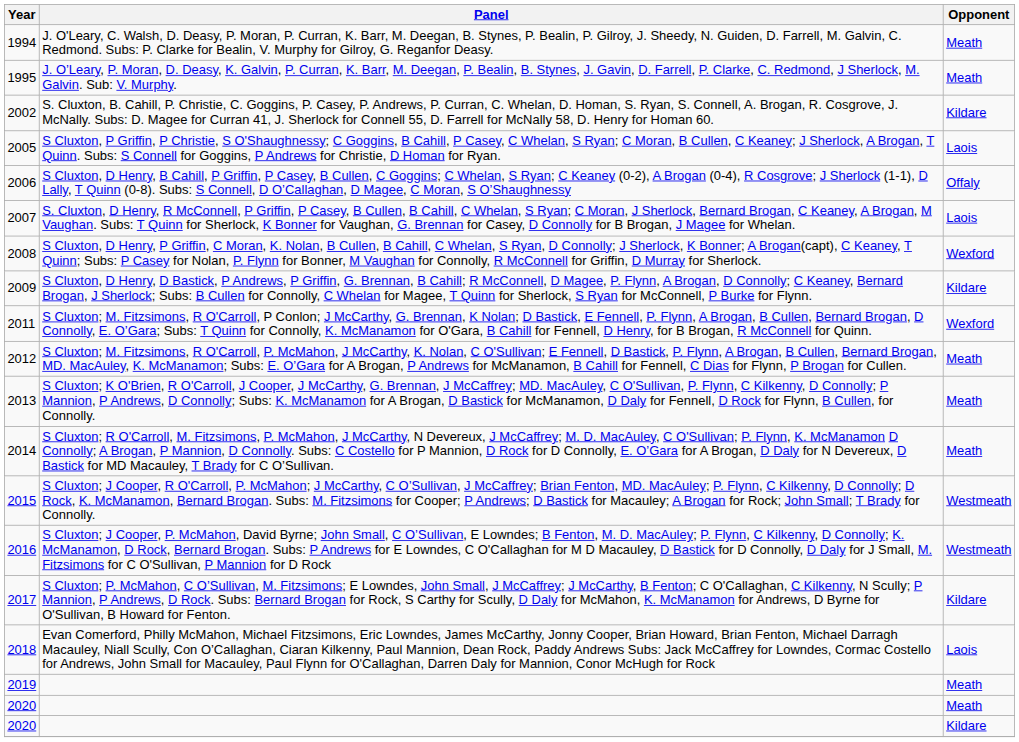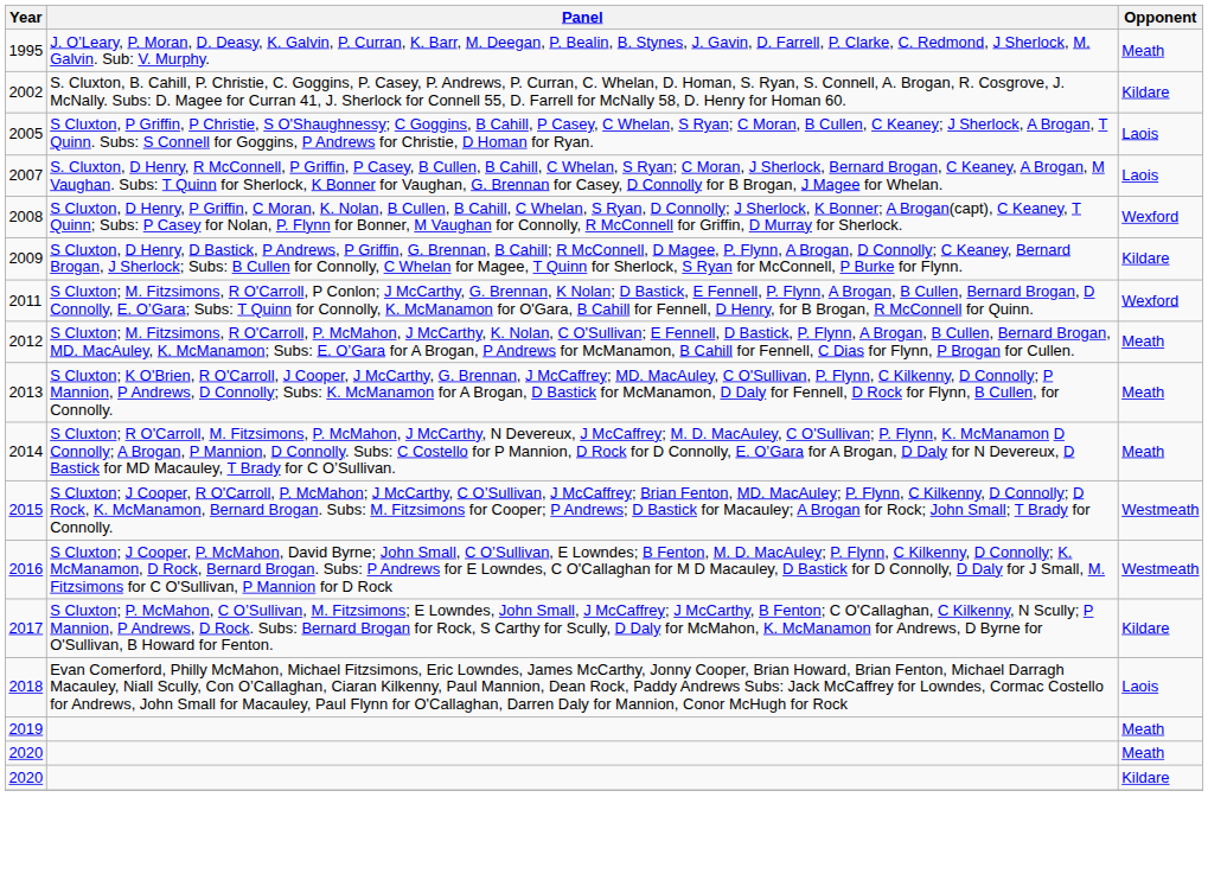- row: 1994 | J. O'Leary, C. Walsh, D. Deasy, P. Moran, P. Curran, K. Barr, M. Deegan, B. Stynes, P. Bealin, P. Gilroy, J. Sheedy, N. Guiden, D. Farrell, M. Galvin, C. Redmond. Subs: P. Clarke for Bealin, V. Murphy for Gilroy, G. Reganfor Deasy. | Meath
- row: 2006 | S Cluxton, D Henry, B Cahill, P Griffin, P Casey, B Cullen, C Goggins; C Whelan, S Ryan; C Keaney (0-2), A Brogan (0-4), R Cosgrove; J Sherlock (1-1), D Lally, T Quinn (0-8). Subs: S Connell, D O’Callaghan, D Magee, C Moran, S O’Shaughnessy | Offaly
